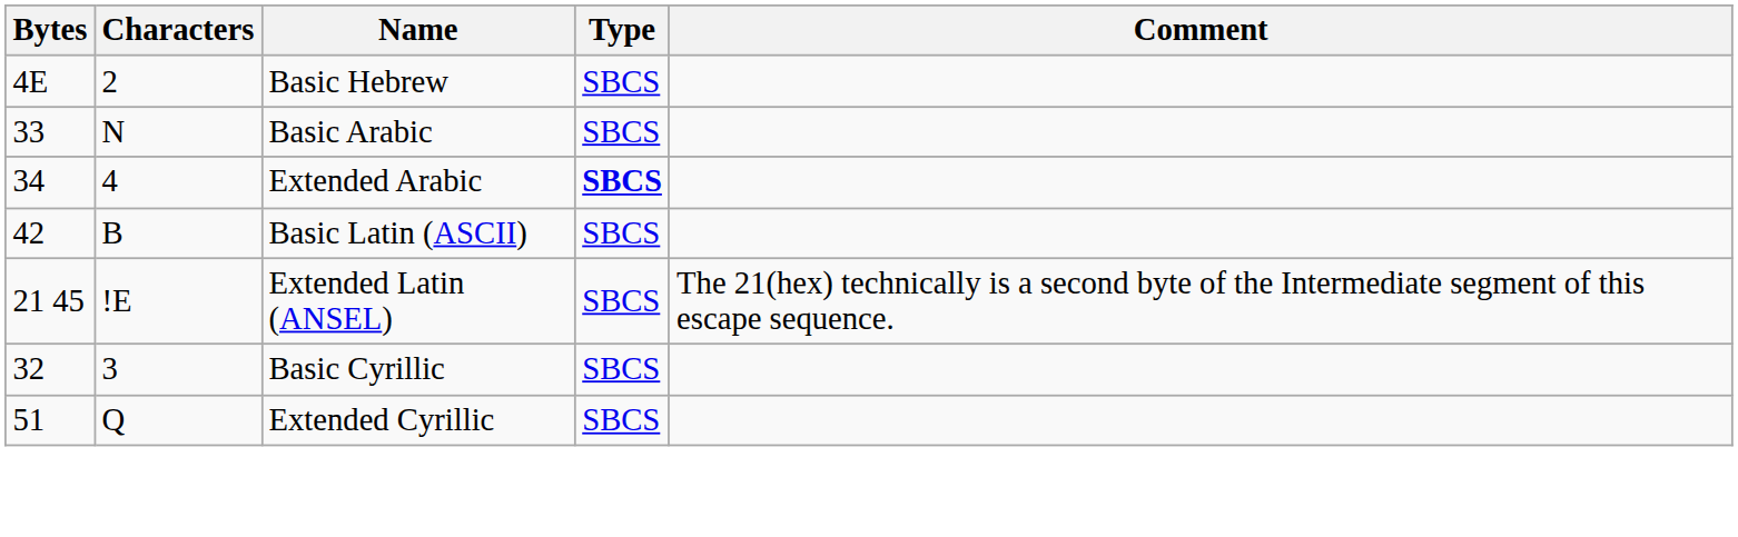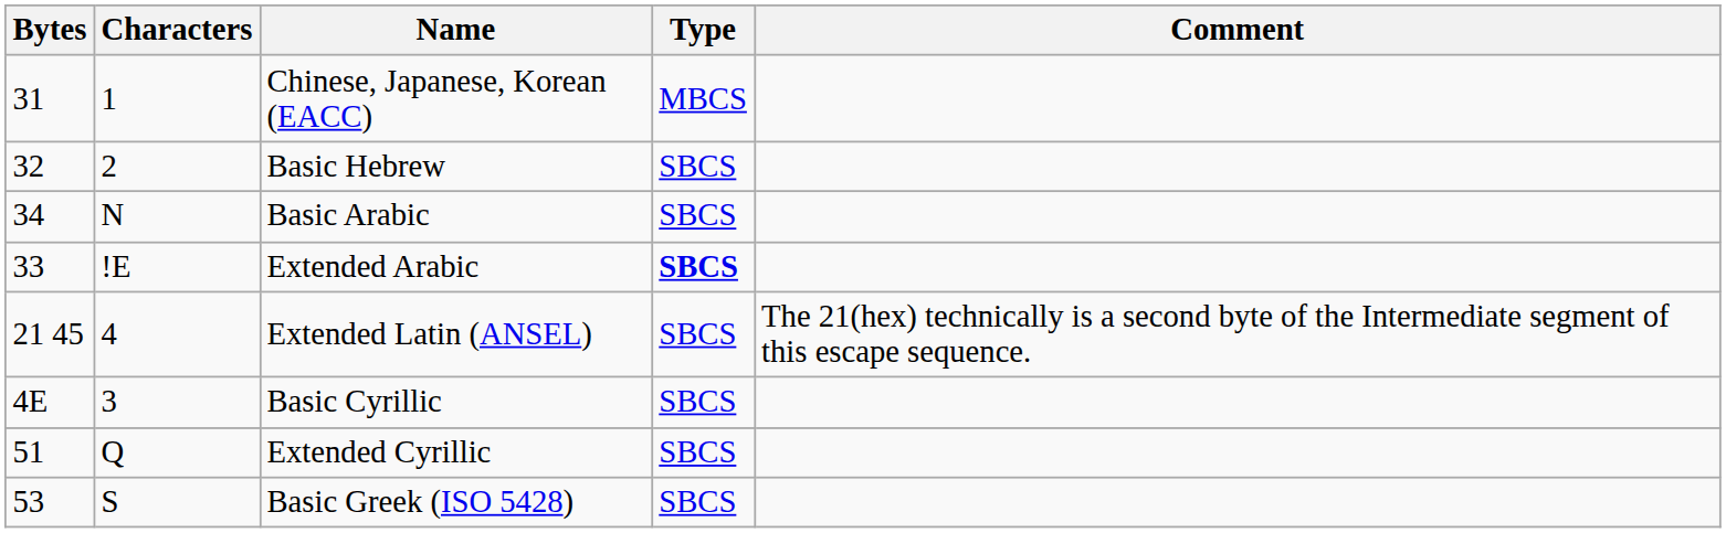+ row: 31 | 1 | Chinese, Japanese, Korean (EACC) | MBCS
Basic Hebrew | Bytes: 4E -> 32
Basic Arabic | Bytes: 33 -> 34
Extended Arabic | Bytes: 34 -> 33
Extended Arabic | Characters: 4 -> !E
- row: 42 | B | Basic Latin (ASCII) | SBCS
Extended Latin (ANSEL) | Characters: !E -> 4
Basic Cyrillic | Bytes: 32 -> 4E
+ row: 53 | S | Basic Greek (ISO 5428) | SBCS
